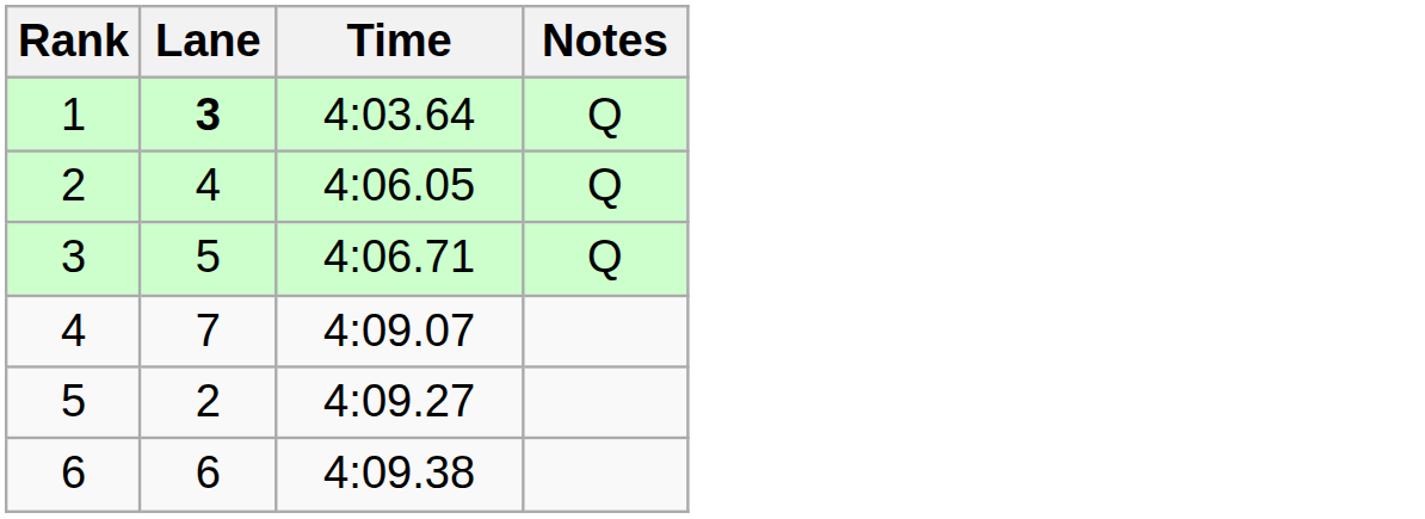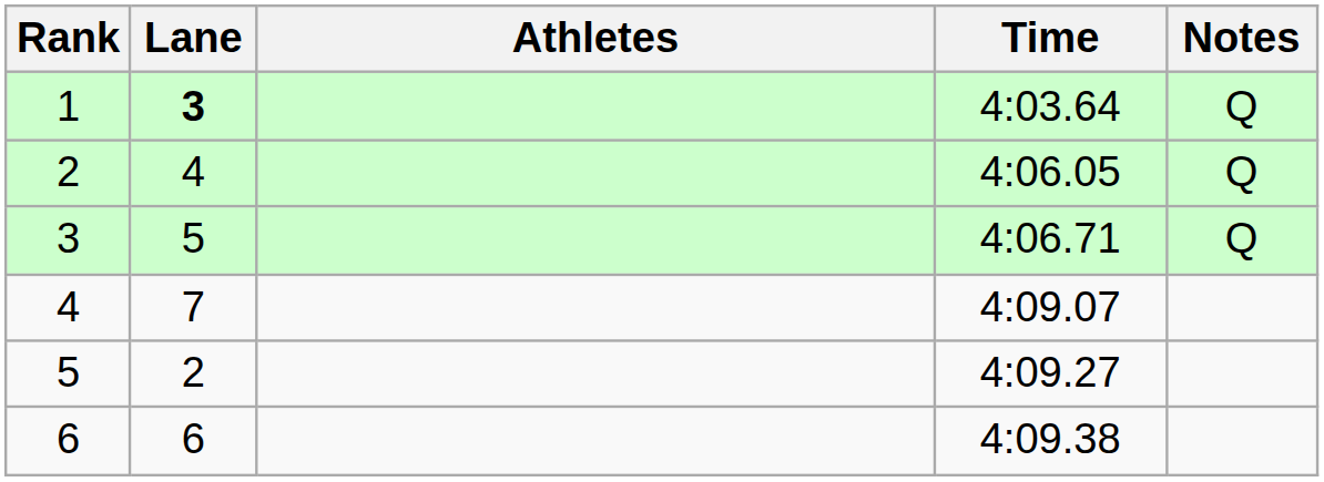+ column: Athletes
